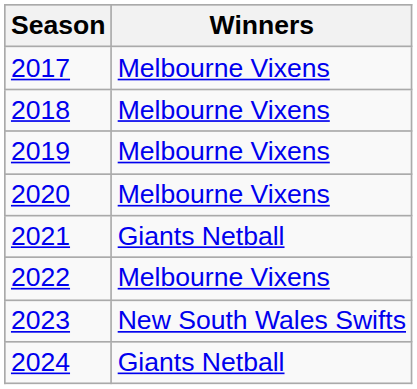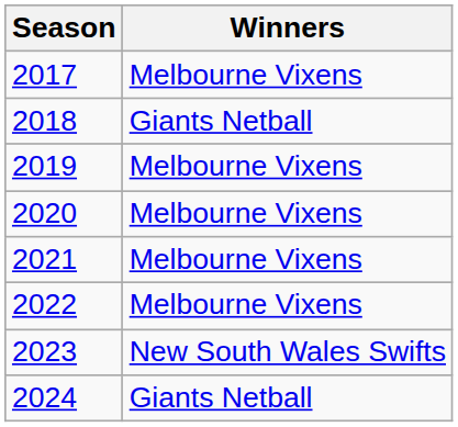2018 | Winners: Melbourne Vixens -> Giants Netball
2021 | Winners: Giants Netball -> Melbourne Vixens
